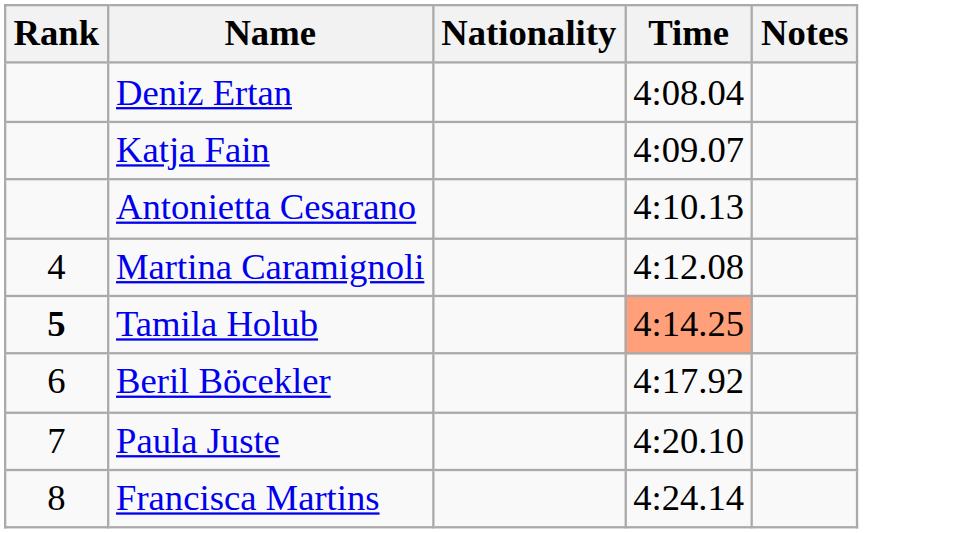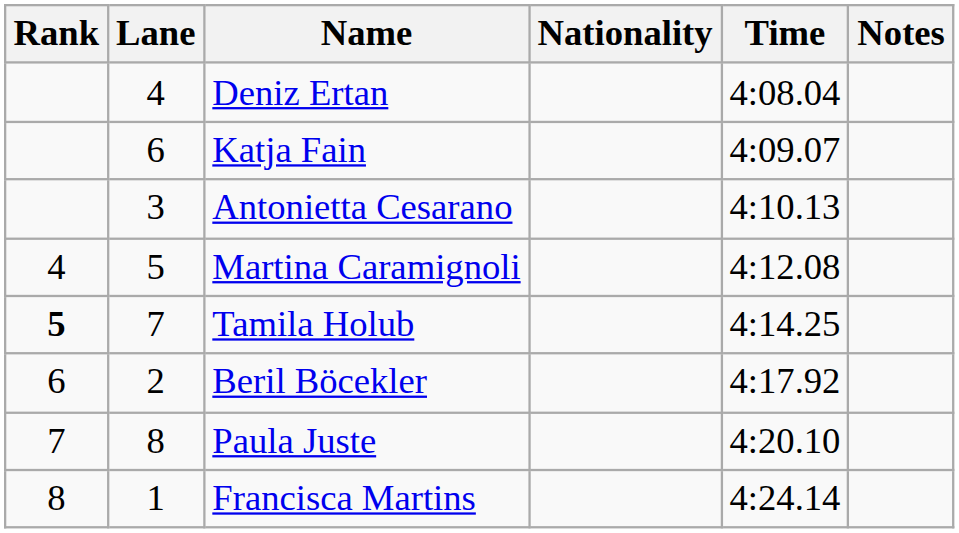+ column: Lane | 4 | 6 | 3 | 5 | 7 | 2 | 8 | 1
Tamila Holub | Time: lightsalmon background -> no background
